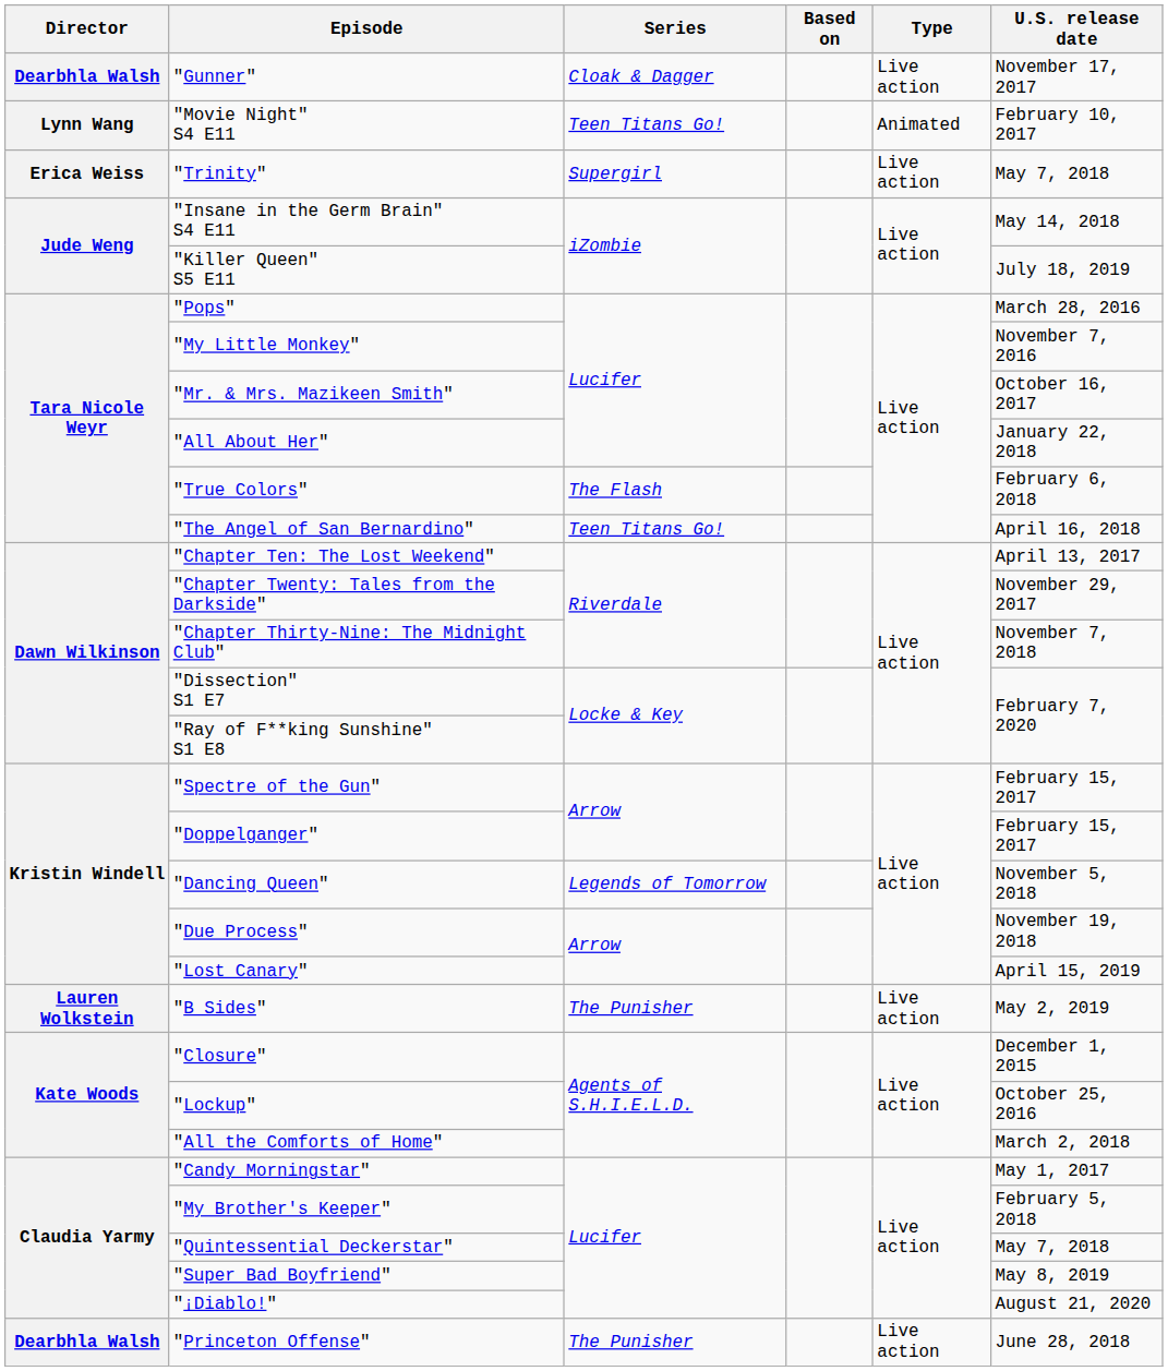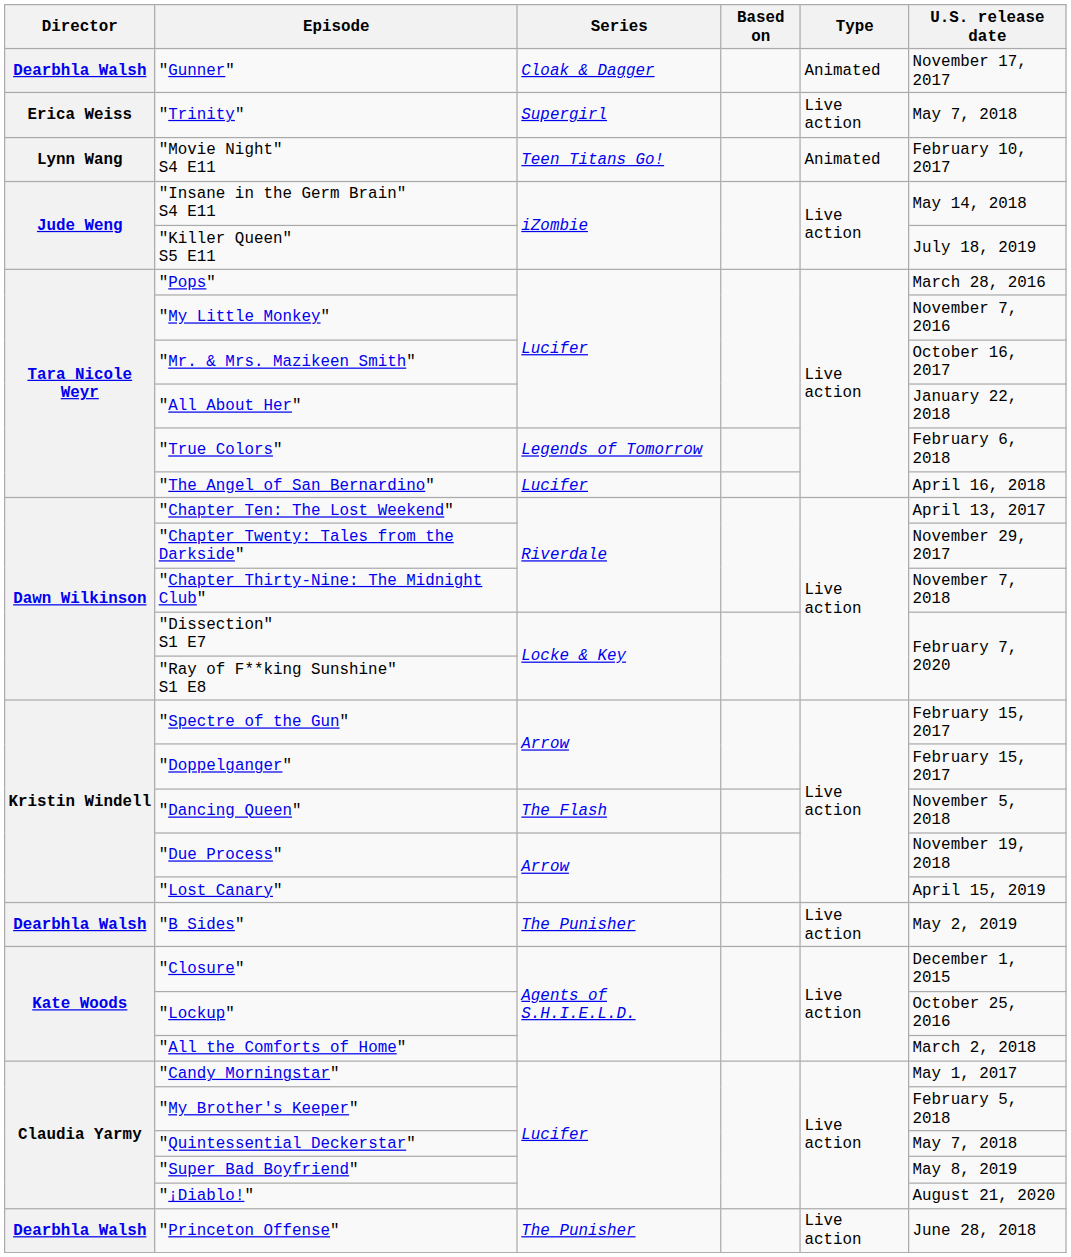"Gunner" | Type: Live action -> Animated
rows swapped: "Movie Night" S4 E11 <-> "Trinity"
"True Colors" | Series: The Flash -> Legends of Tomorrow
"The Angel of San Bernardino" | Series: Teen Titans Go! -> Lucifer
"Dancing Queen" | Series: Legends of Tomorrow -> The Flash
"B Sides" | Director: Lauren Wolkstein -> Dearbhla Walsh
